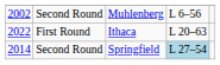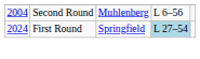Muhlenberg | column 1: 2002 -> 2004
- row: 2022 | First Round | Ithaca | L 20–63
Springfield | column 1: 2014 -> 2024
Springfield | column 2: Second Round -> First Round
